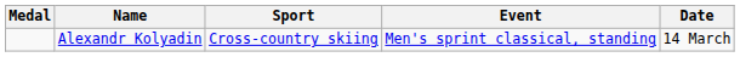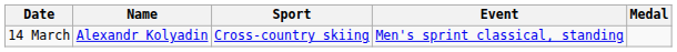columns swapped: Medal <-> Date
